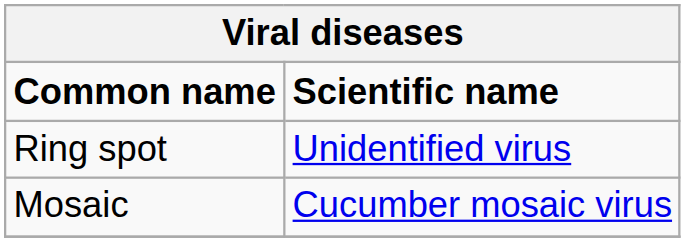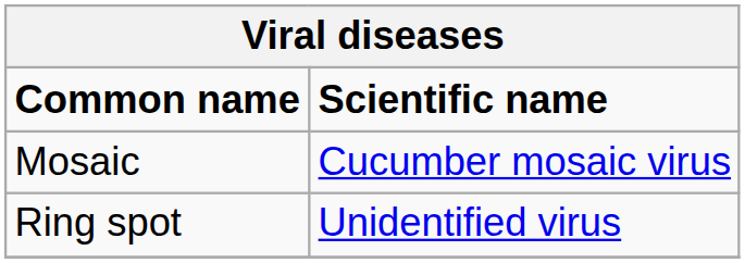rows swapped: Mosaic <-> Ring spot
